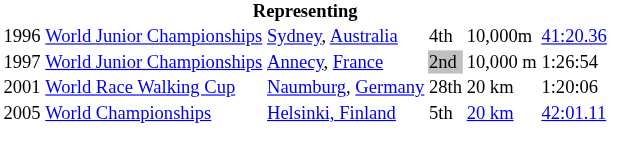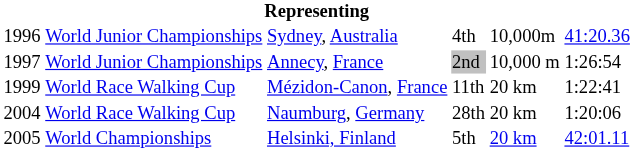+ row: 1999 | World Race Walking Cup | Mézidon-Canon, France | 11th | 20 km | 1:22:41
Naumburg, Germany | column 1: 2001 -> 2004
